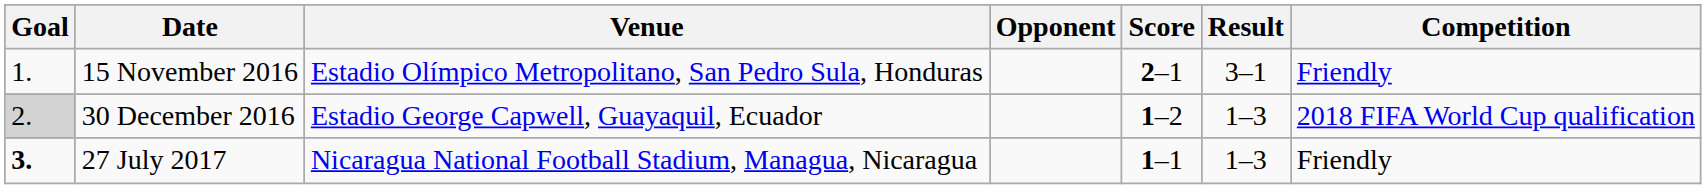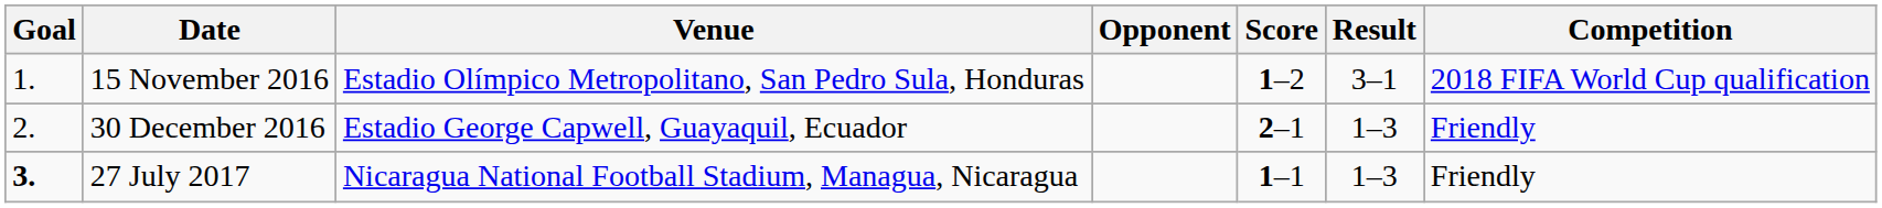15 November 2016 | Score: 2–1 -> 1–2
15 November 2016 | Competition: Friendly -> 2018 FIFA World Cup qualification
30 December 2016 | Goal: lightgrey background -> no background
30 December 2016 | Score: 1–2 -> 2–1
30 December 2016 | Competition: 2018 FIFA World Cup qualification -> Friendly
